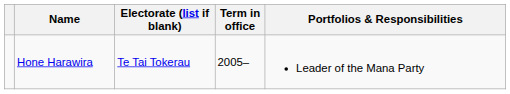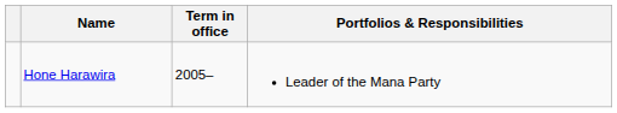- column: Electorate (list if blank) | Te Tai Tokerau
